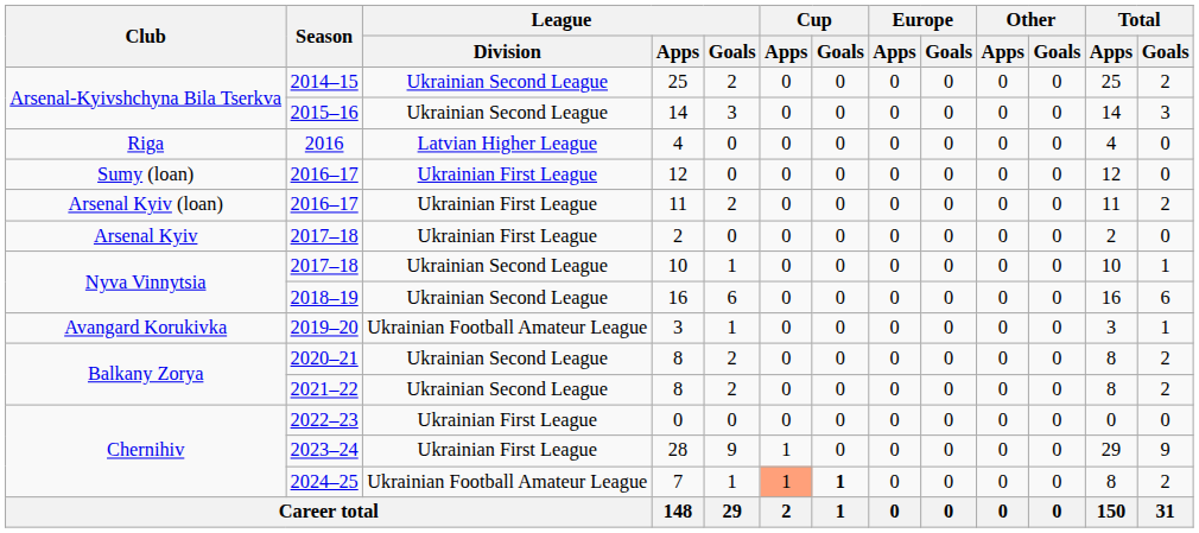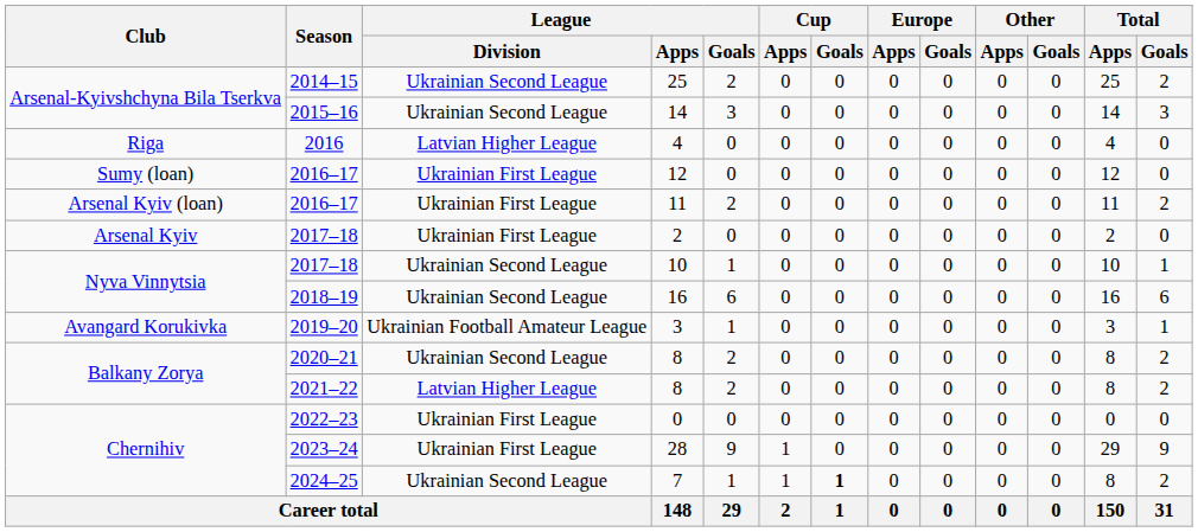2021–22 / 8 | League / Division: Ukrainian Second League -> Latvian Higher League
7 | League / Division: Ukrainian Football Amateur League -> Ukrainian Second League
7 | Cup / Apps: lightsalmon background -> no background
